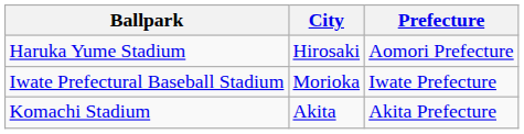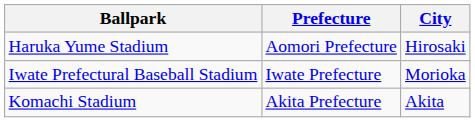columns swapped: City <-> Prefecture
